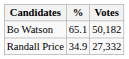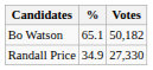Randall Price | Votes: 27,332 -> 27,330
